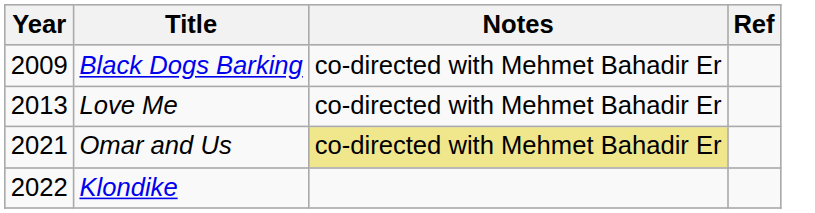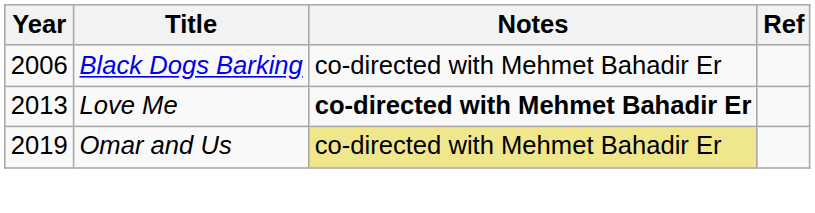Black Dogs Barking | Year: 2009 -> 2006
Love Me | Notes: normal -> bold
Omar and Us | Year: 2021 -> 2019
- row: 2022 | Klondike
